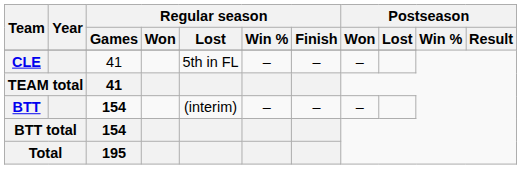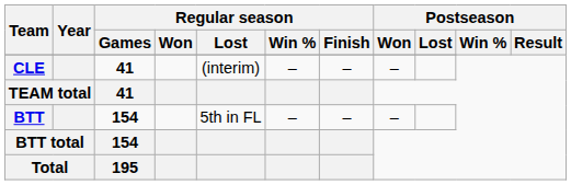CLE | Regular season / Games: normal -> bold
CLE | Regular season / Lost: 5th in FL -> (interim)
BTT | Regular season / Lost: (interim) -> 5th in FL
